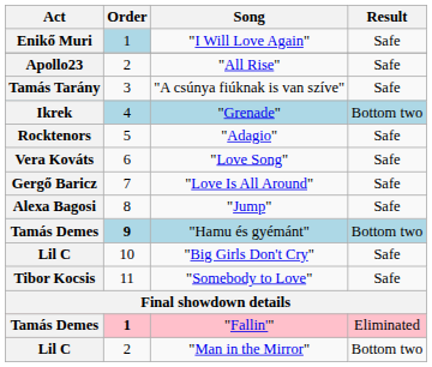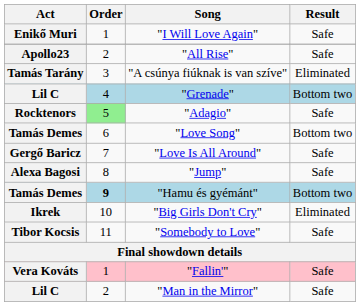"I Will Love Again" | Order: lightblue background -> no background
"A csúnya fiúknak is van szíve" | Result: Safe -> Eliminated
"Grenade" | Act: Ikrek -> Lil C
"Adagio" | Order: no background -> lightgreen background
"Love Song" | Act: Vera Kováts -> Tamás Demes
"Love Song" | Result: Safe -> Bottom two
"Big Girls Don't Cry" | Act: Lil C -> Ikrek
"Big Girls Don't Cry" | Result: Safe -> Eliminated
"Fallin'" | Act: Tamás Demes -> Vera Kováts
"Fallin'" | Order: bold -> normal
"Fallin'" | Result: Eliminated -> Safe
"Man in the Mirror" | Result: Bottom two -> Safe
